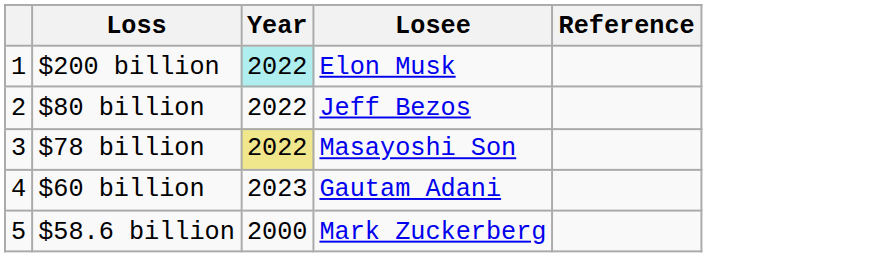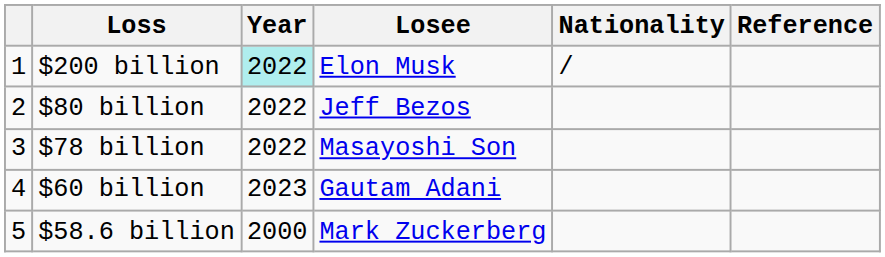+ column: Nationality | /
$78 billion | Year: khaki background -> no background
